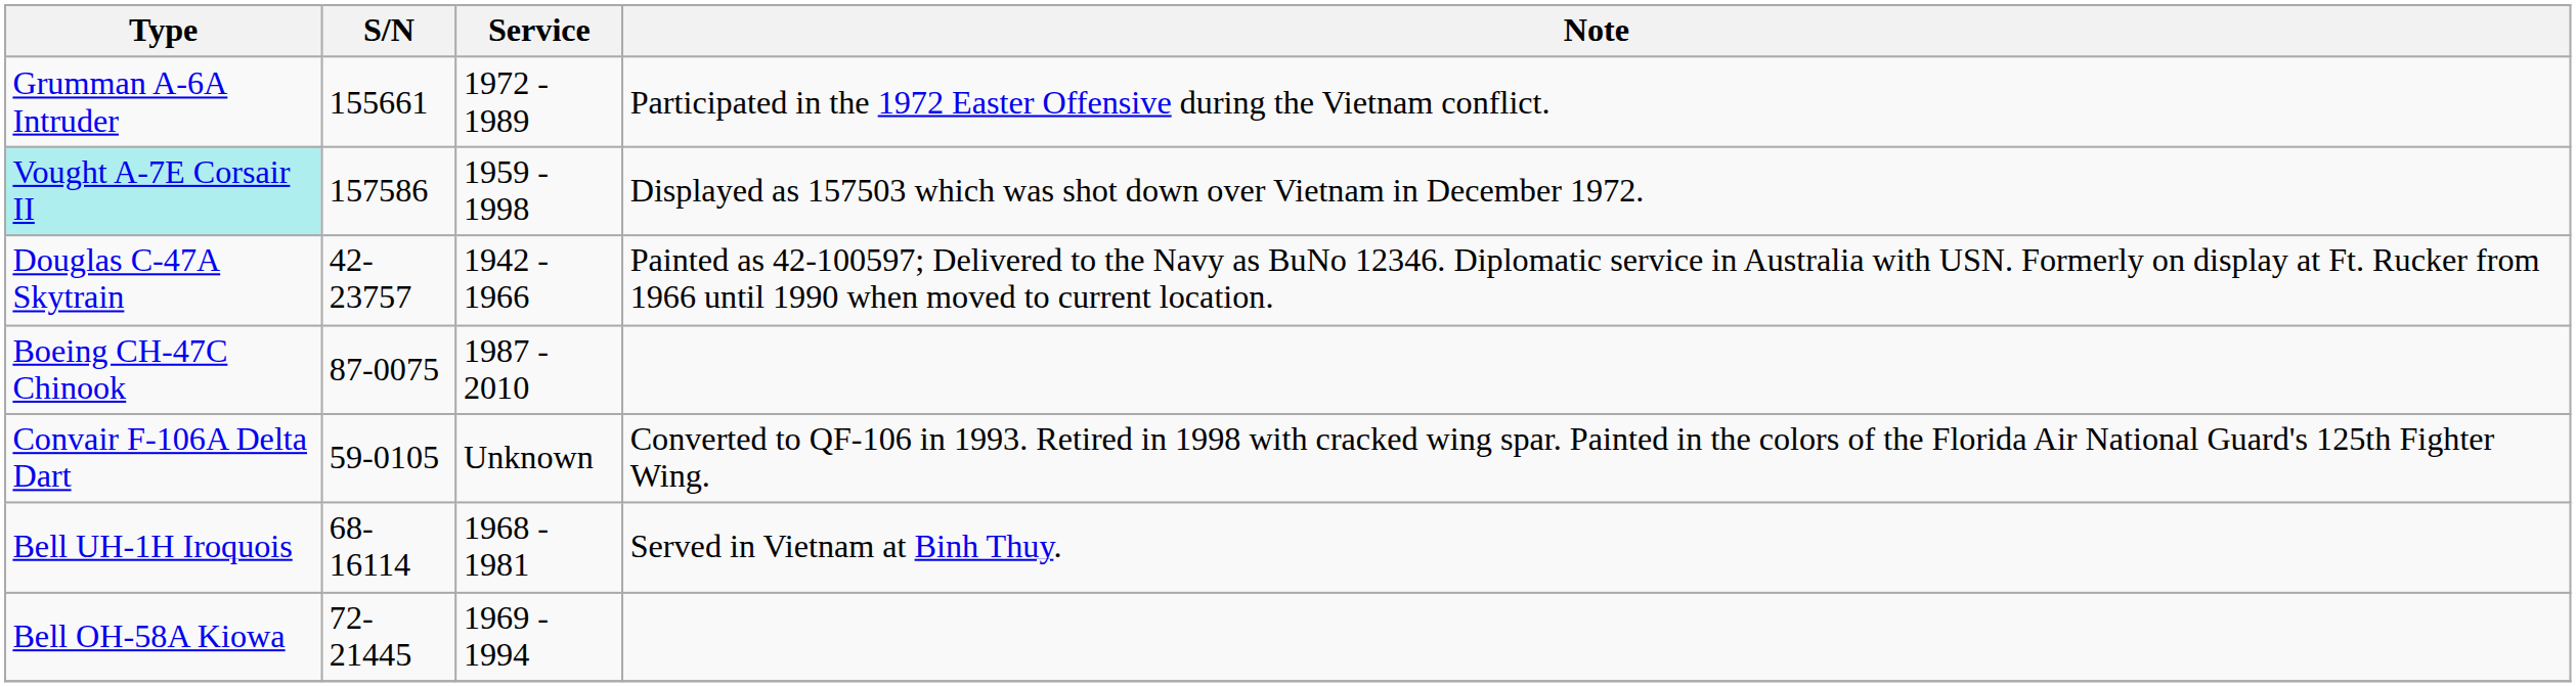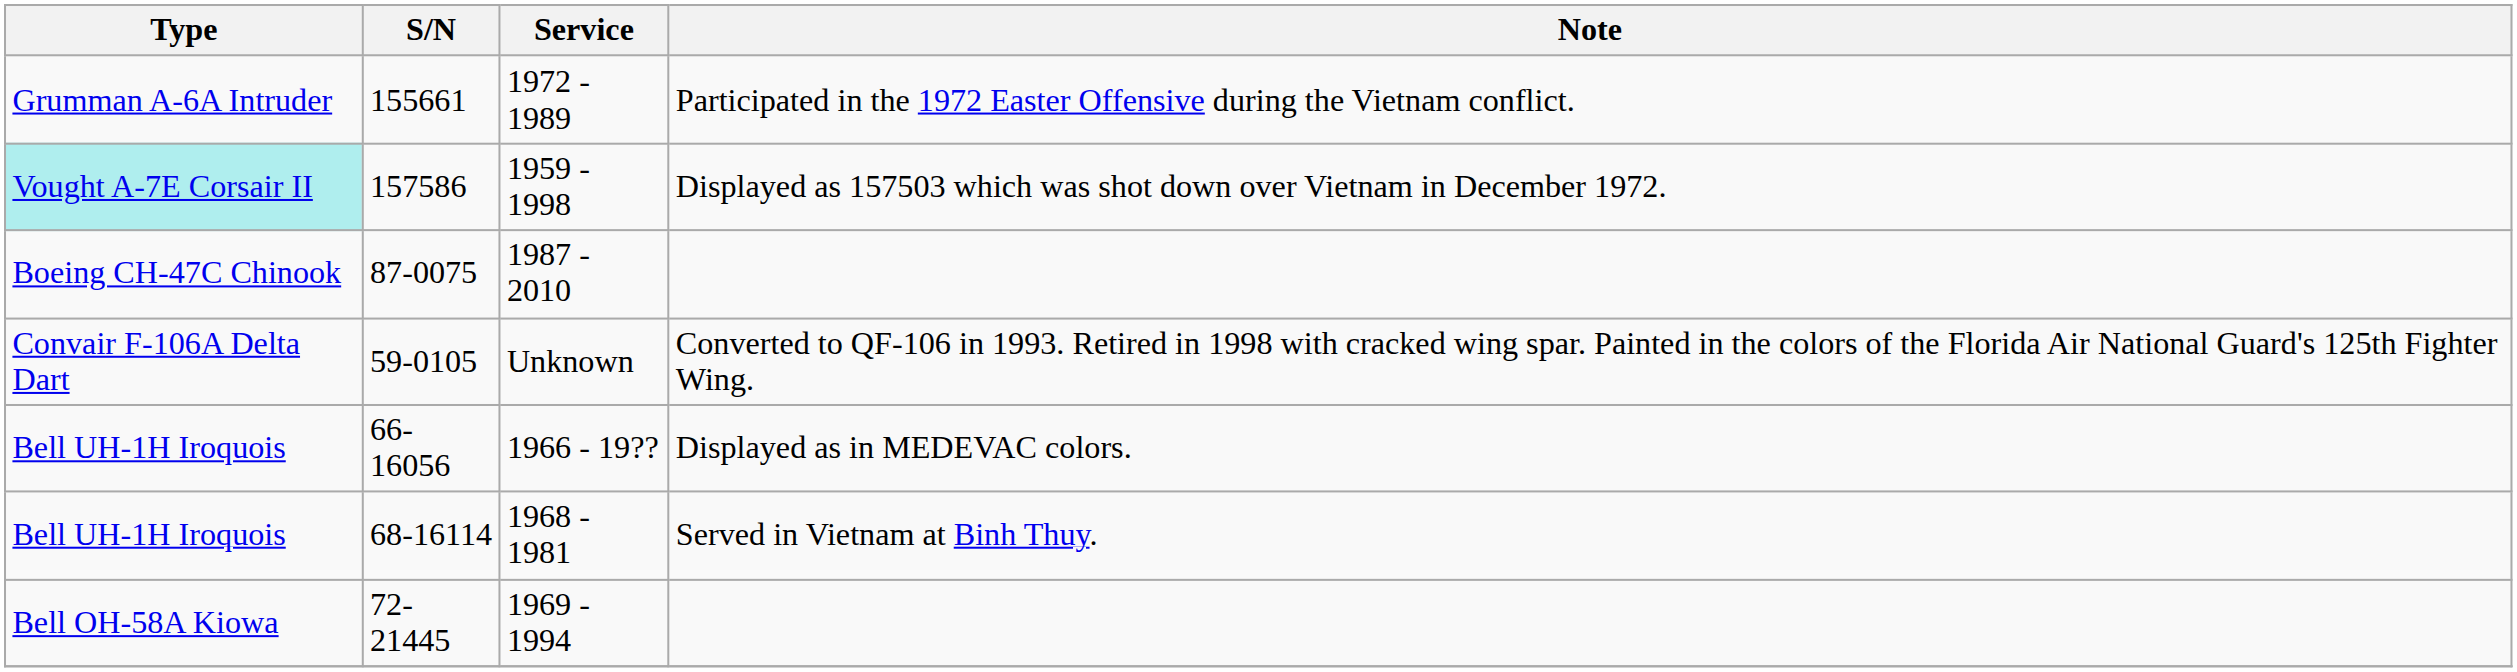- row: Douglas C-47A Skytrain | 42-23757 | 1942 - 1966 | Painted as 42-100597; Delivered to the Navy as BuNo 12346. Diplomatic service in Australia with USN. Formerly on display at Ft. Rucker from 1966 until 1990 when moved to current location.
+ row: Bell UH-1H Iroquois | 66-16056 | 1966 - 19?? | Displayed as in MEDEVAC colors.
